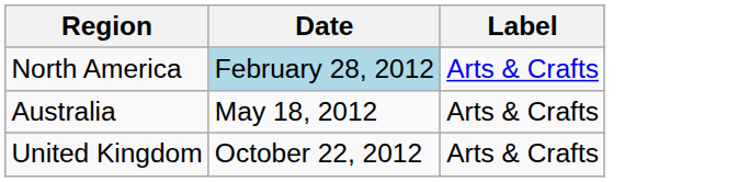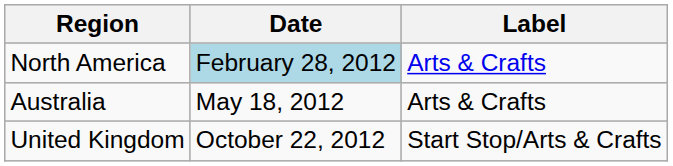United Kingdom | Label: Arts & Crafts -> Start Stop/Arts & Crafts
